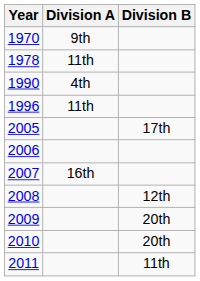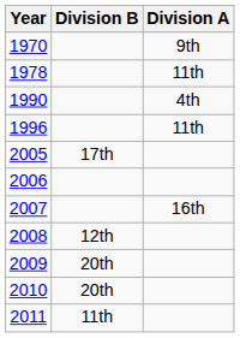columns swapped: Division A <-> Division B
